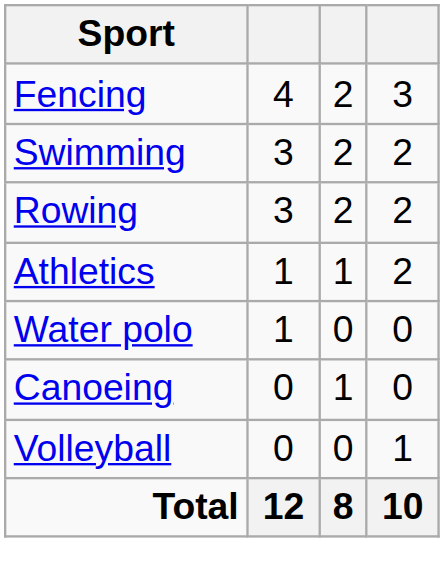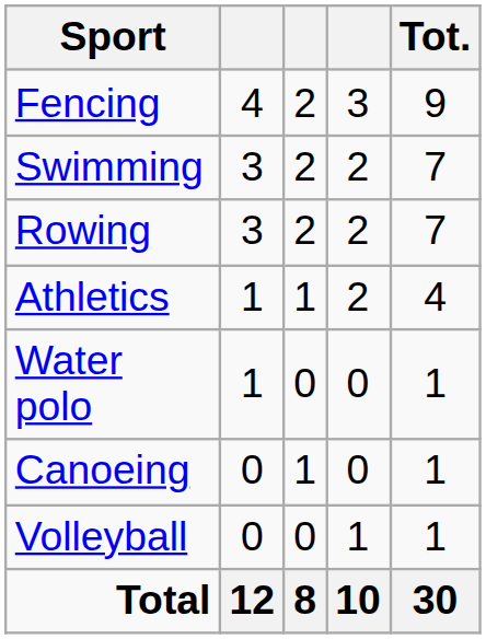+ column: Tot. | 9 | 7 | 7 | 4 | 1 | 1 | 1 | 30
